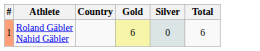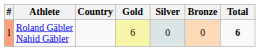+ column: Bronze | 0
Roland Gäbler Nahid Gäbler | Total: normal -> bold
